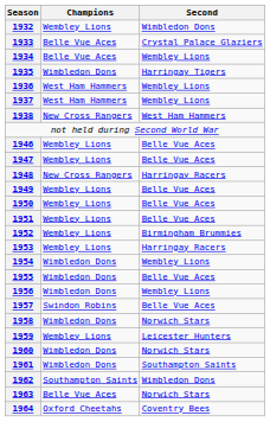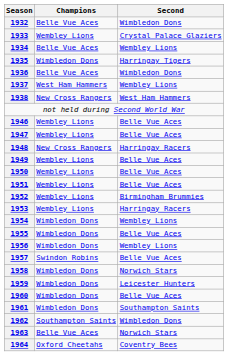1932 | Champions: Wembley Lions -> Belle Vue Aces
1933 | Champions: Belle Vue Aces -> Wembley Lions
1936 | Champions: West Ham Hammers -> Belle Vue Aces
1936 | Second: Wembley Lions -> Wimbledon Dons
1959 | Champions: Wembley Lions -> Wimbledon Dons
1960 | Second: Norwich Stars -> Belle Vue Aces
